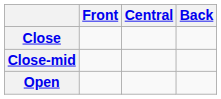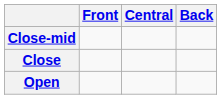rows swapped: Close <-> Close-mid
